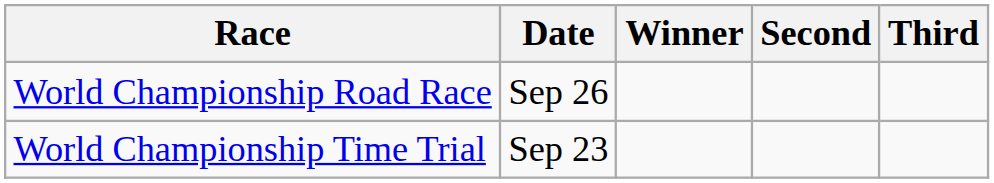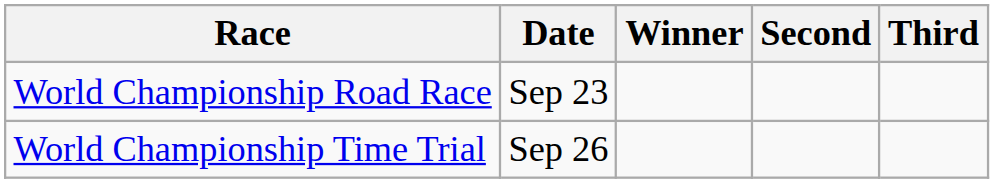World Championship Road Race | Date: Sep 26 -> Sep 23
World Championship Time Trial | Date: Sep 23 -> Sep 26
